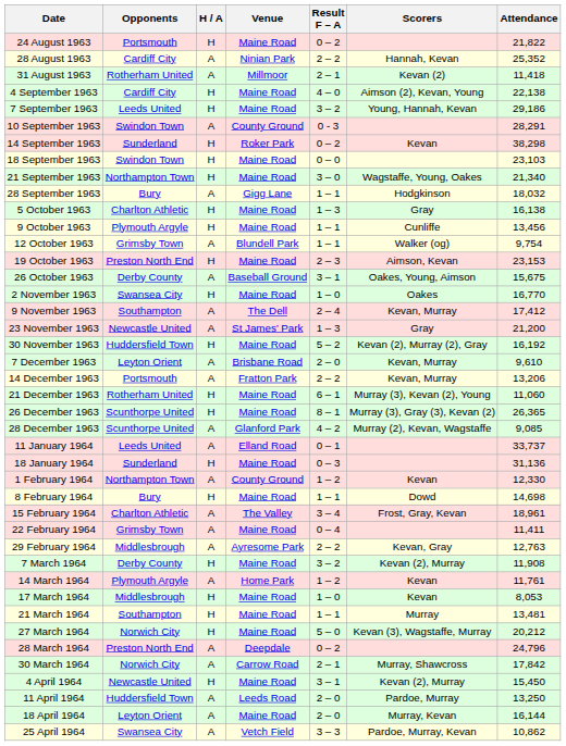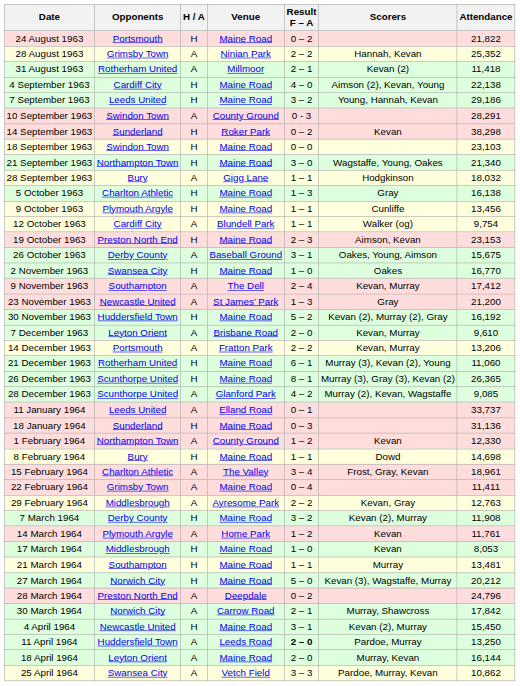28 August 1963 | Opponents: Cardiff City -> Grimsby Town
12 October 1963 | Opponents: Grimsby Town -> Cardiff City
11 April 1964 | Result F – A: normal -> bold
